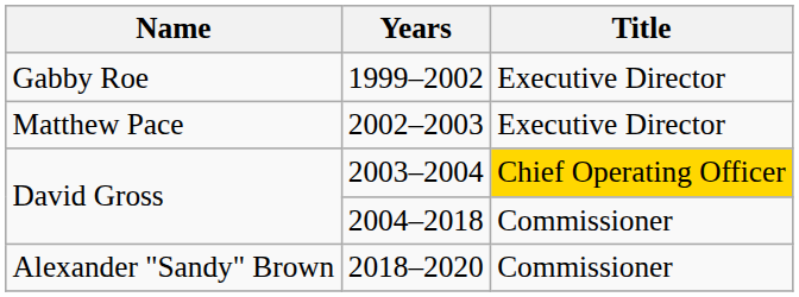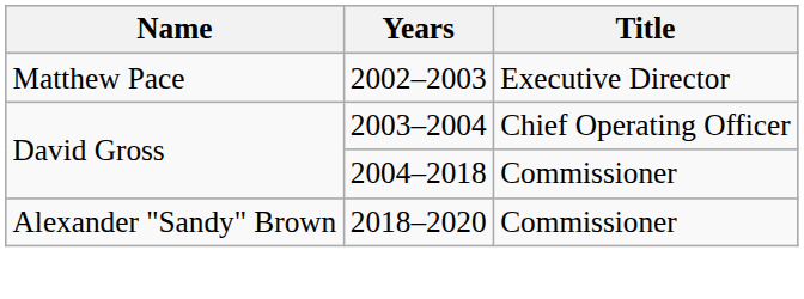- row: Gabby Roe | 1999–2002 | Executive Director
2003–2004 | Title: gold background -> no background
